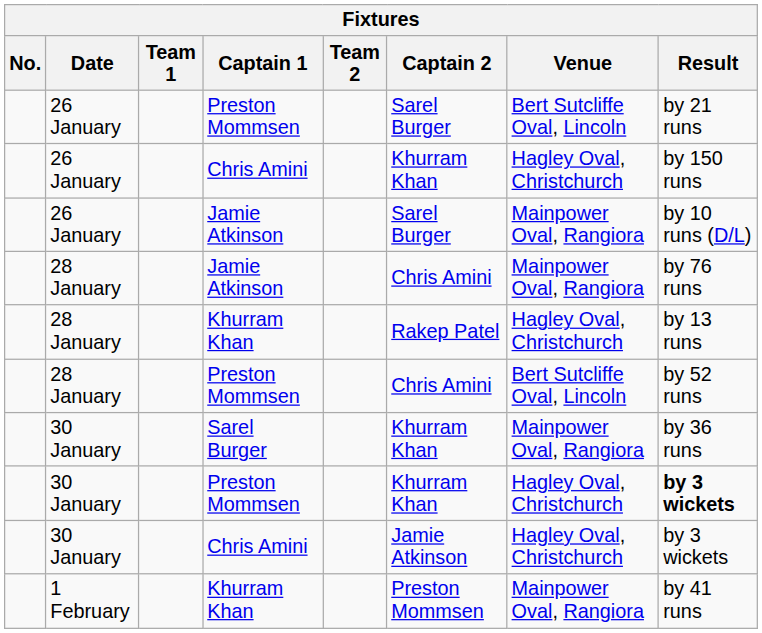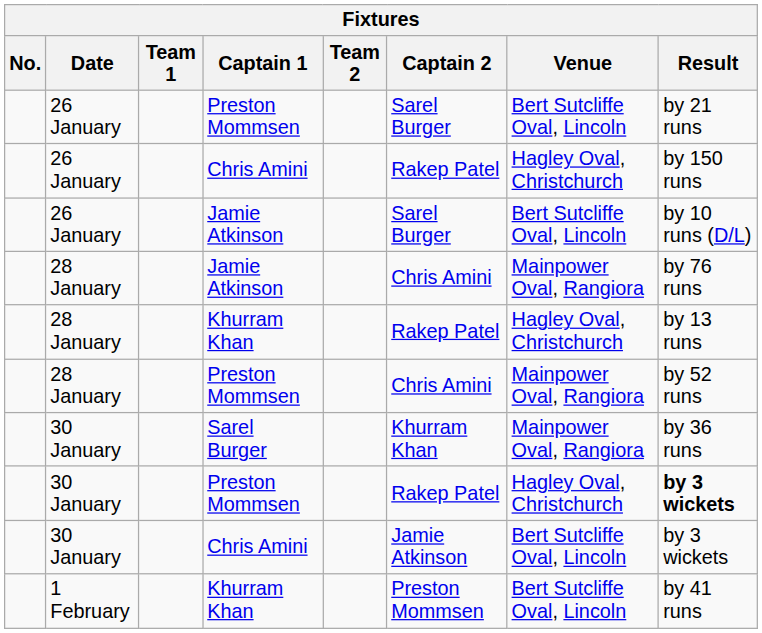26 January / Chris Amini | Captain 2: Khurram Khan -> Rakep Patel
26 January / Jamie Atkinson | Venue: Mainpower Oval, Rangiora -> Bert Sutcliffe Oval, Lincoln
28 January / Preston Mommsen | Venue: Bert Sutcliffe Oval, Lincoln -> Mainpower Oval, Rangiora
30 January / Preston Mommsen | Captain 2: Khurram Khan -> Rakep Patel
30 January / Chris Amini | Venue: Hagley Oval, Christchurch -> Bert Sutcliffe Oval, Lincoln
1 February / Khurram Khan | Venue: Mainpower Oval, Rangiora -> Bert Sutcliffe Oval, Lincoln
